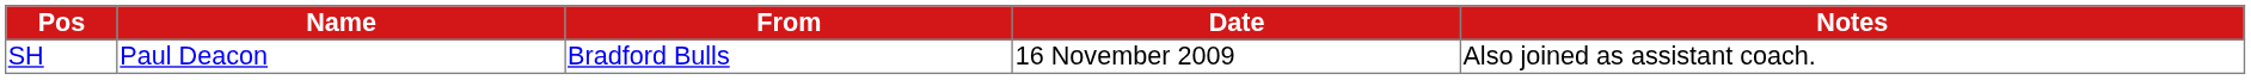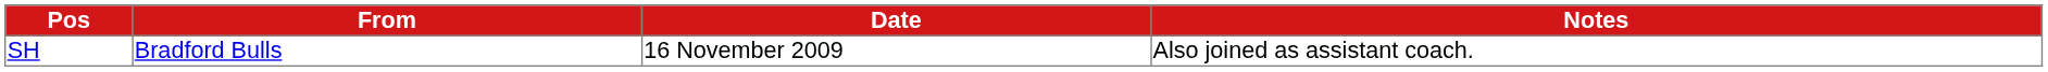- column: Name | Paul Deacon
